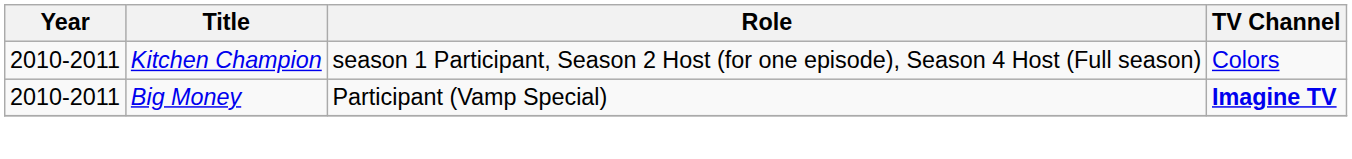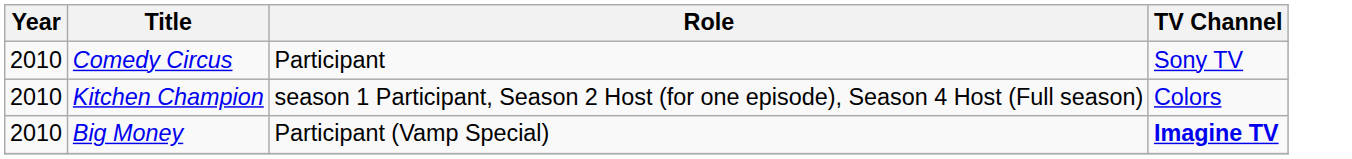+ row: 2010 | Comedy Circus | Participant | Sony TV
Kitchen Champion | Year: 2010-2011 -> 2010
Big Money | Year: 2010-2011 -> 2010
